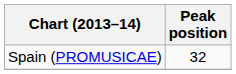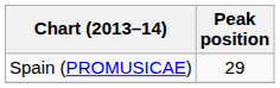Spain (PROMUSICAE) | Peak position: 32 -> 29
